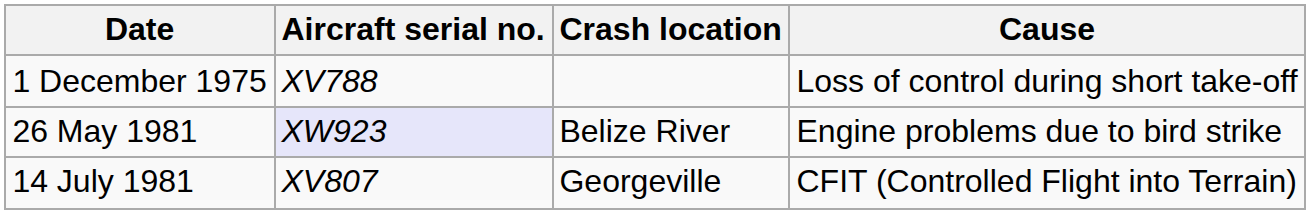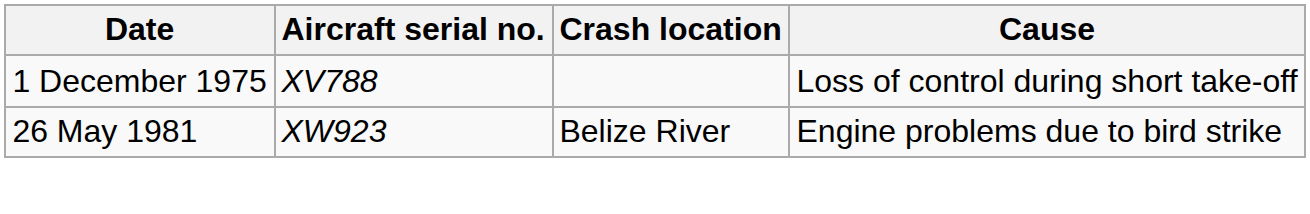26 May 1981 | Aircraft serial no.: lavender background -> no background
- row: 14 July 1981 | XV807 | Georgeville | CFIT (Controlled Flight into Terrain)
